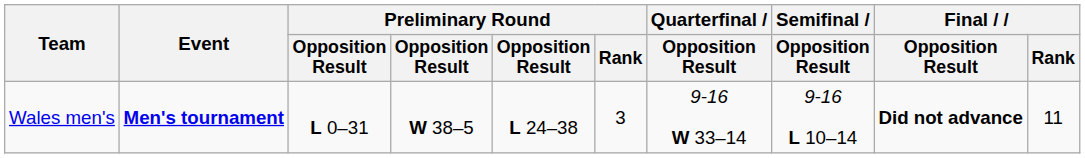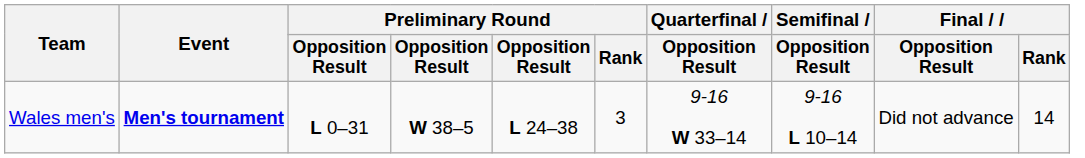Wales men's | Final / Opposition Result: bold -> normal
Wales men's | Final / Rank: 11 -> 14
